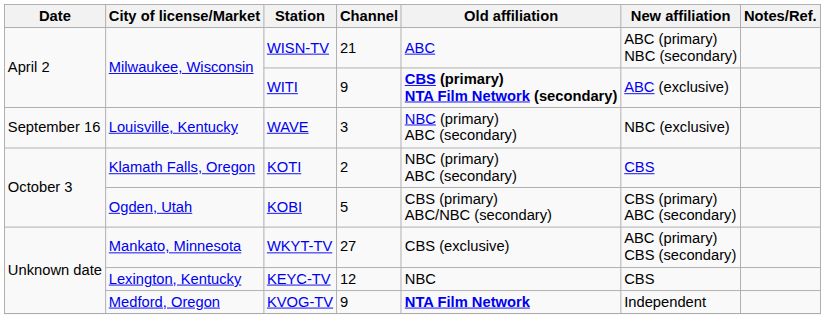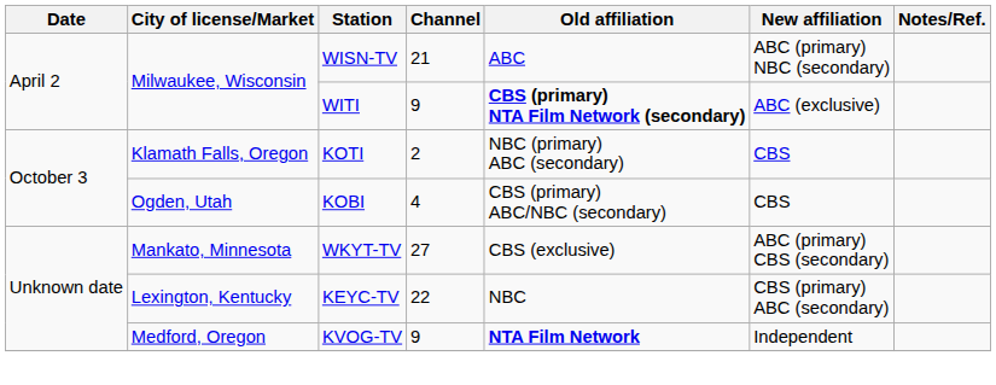- row: September 16 | Louisville, Kentucky | WAVE | 3 | NBC (primary) ABC (secondary) | NBC (exclusive)
KOBI | Channel: 5 -> 4
KOBI | New affiliation: CBS (primary) ABC (secondary) -> CBS
KEYC-TV | Channel: 12 -> 22
KEYC-TV | New affiliation: CBS -> CBS (primary) ABC (secondary)
